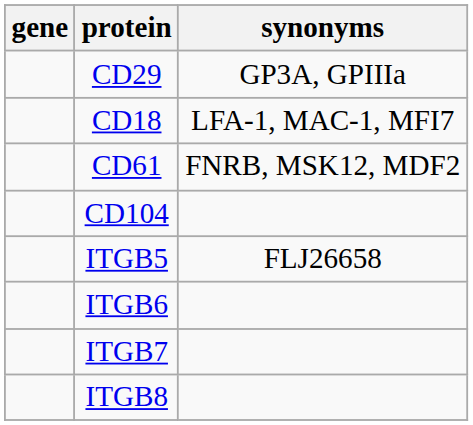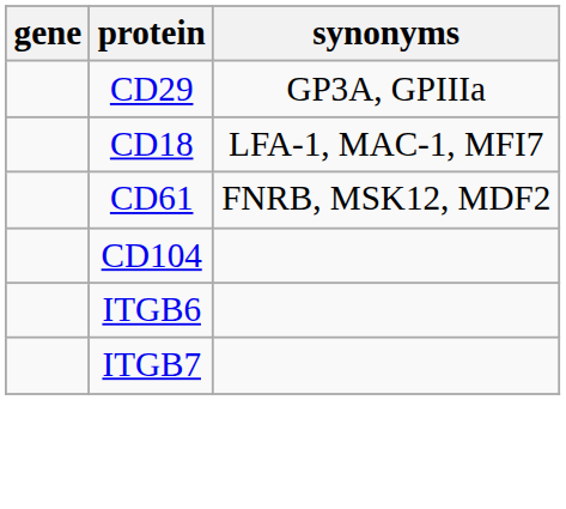- row: ITGB5 | FLJ26658
- row: ITGB8
